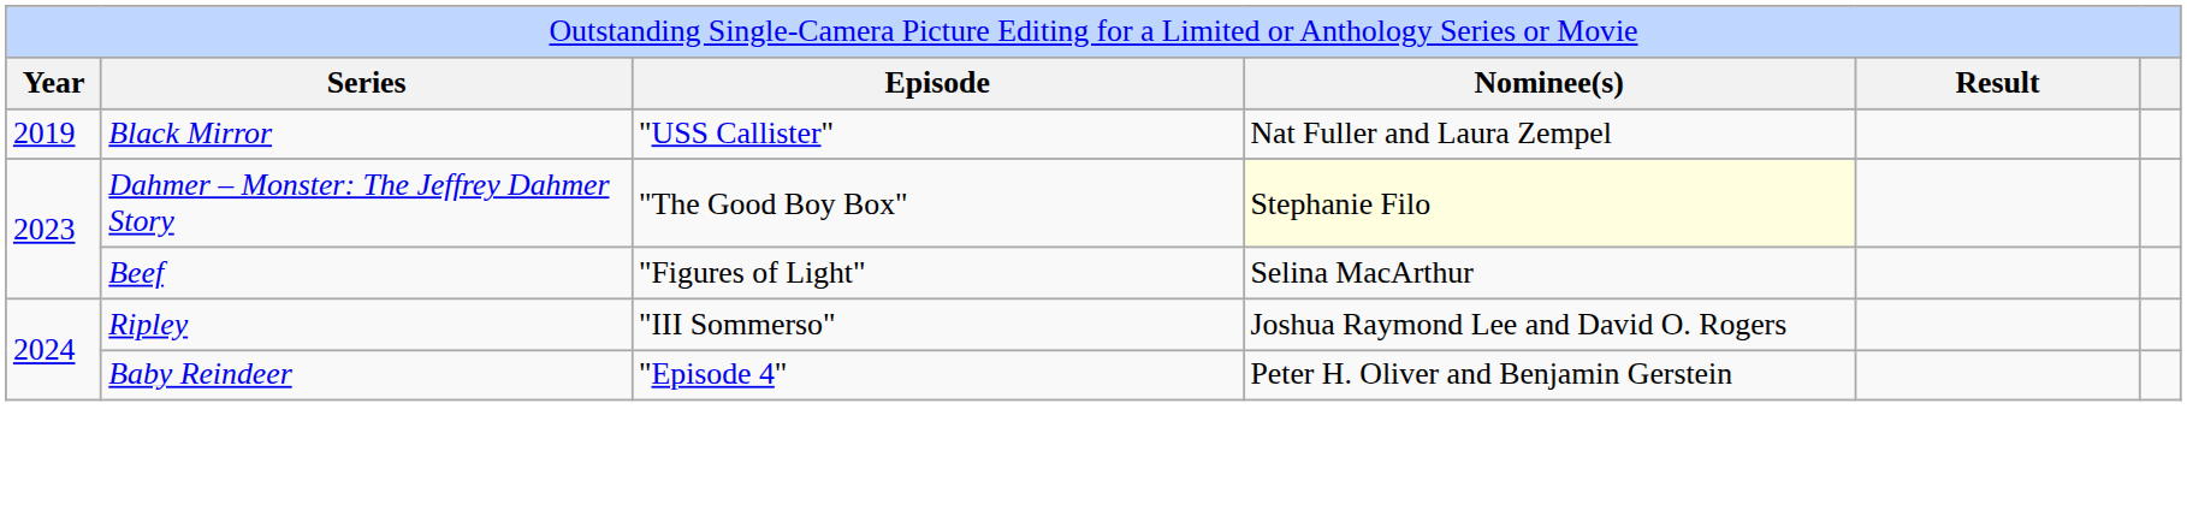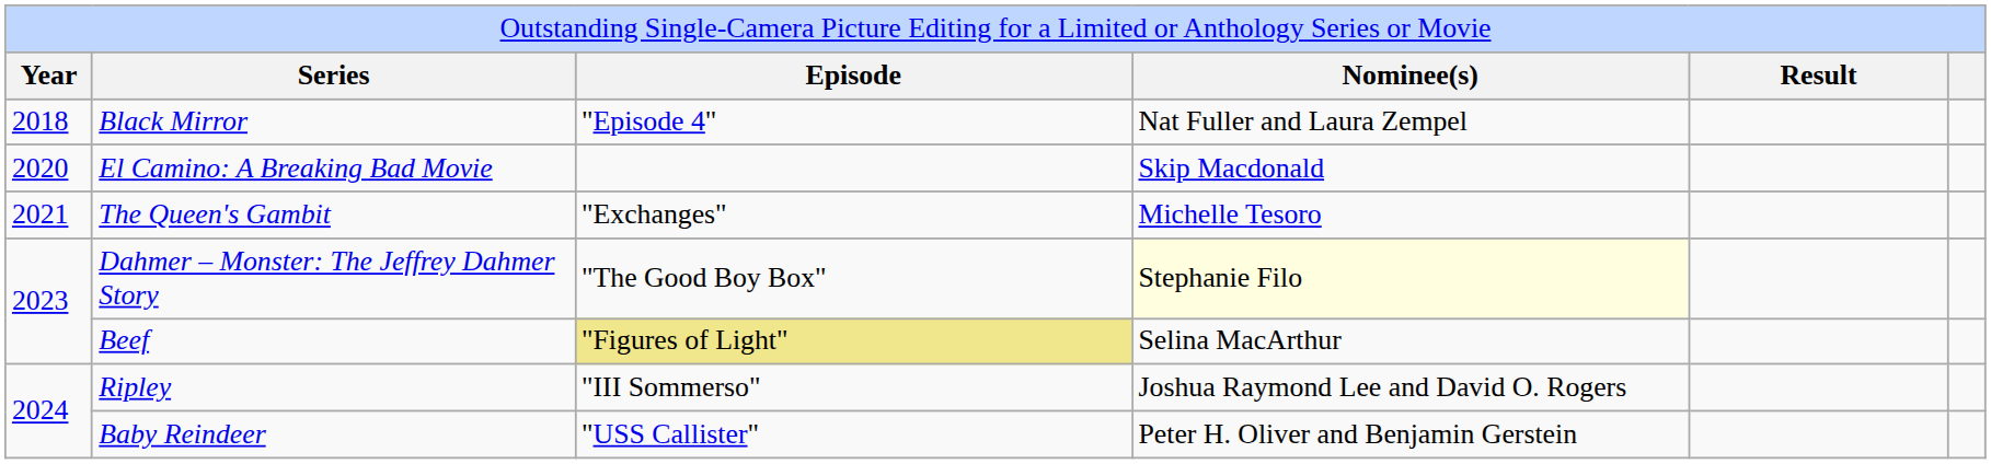Black Mirror | column 1: 2019 -> 2018
Black Mirror | column 3: "USS Callister" -> "Episode 4"
+ row: 2020 | El Camino: A Breaking Bad Movie | Skip Macdonald
+ row: 2021 | The Queen's Gambit | "Exchanges" | Michelle Tesoro
Beef | column 3: no background -> khaki background
Baby Reindeer | column 3: "Episode 4" -> "USS Callister"
